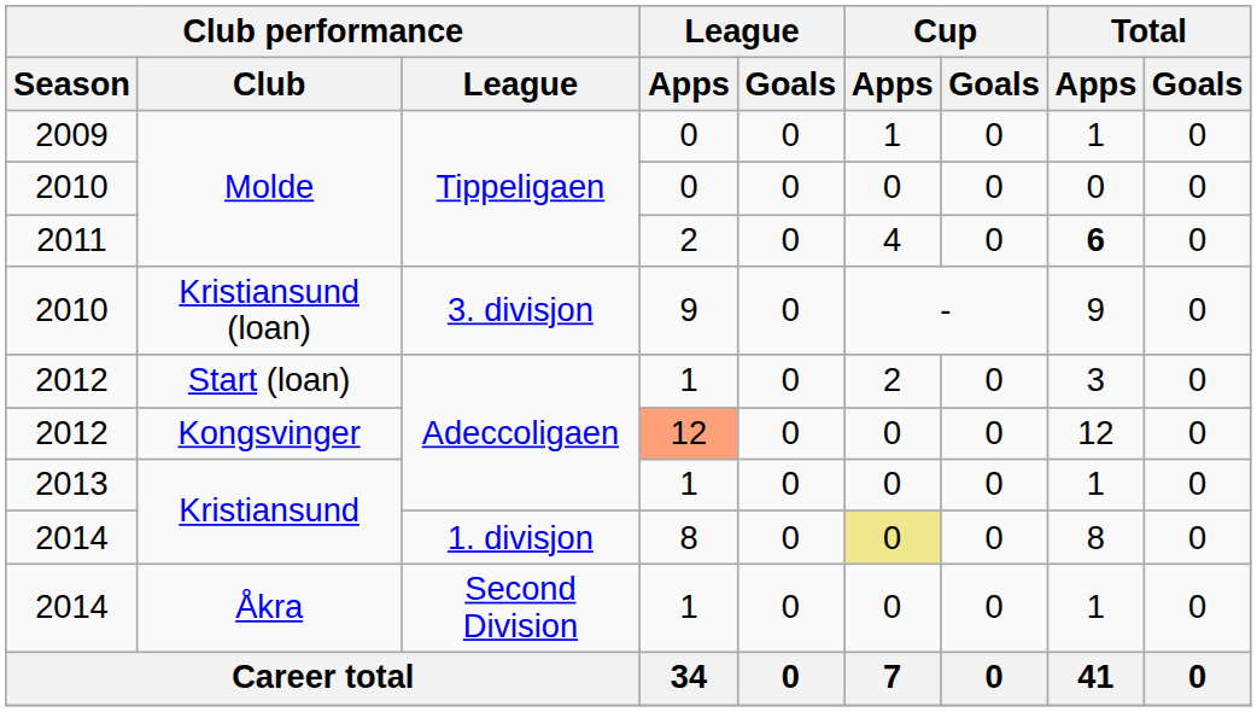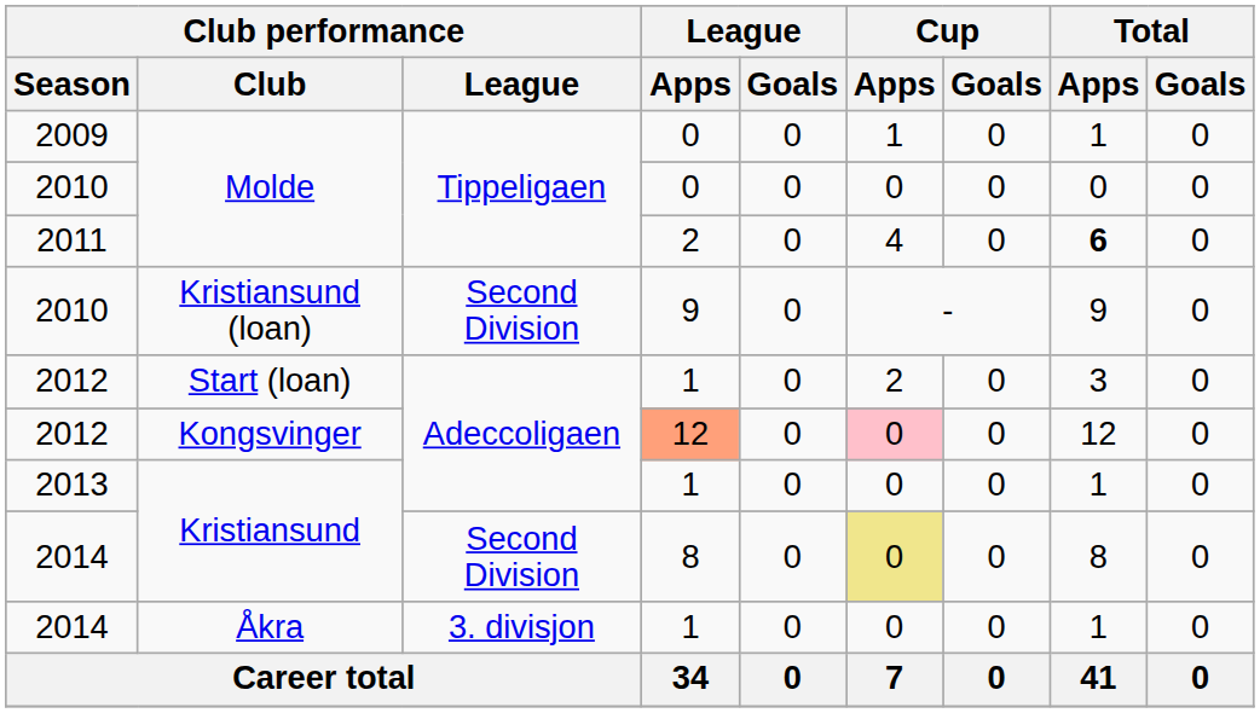2010 / Kristiansund (loan) | Club performance / League: 3. divisjon -> Second Division
2012 / Kongsvinger | Cup / Apps: no background -> pink background
2014 / Kristiansund | Club performance / League: 1. divisjon -> Second Division
2014 / Åkra | Club performance / League: Second Division -> 3. divisjon
